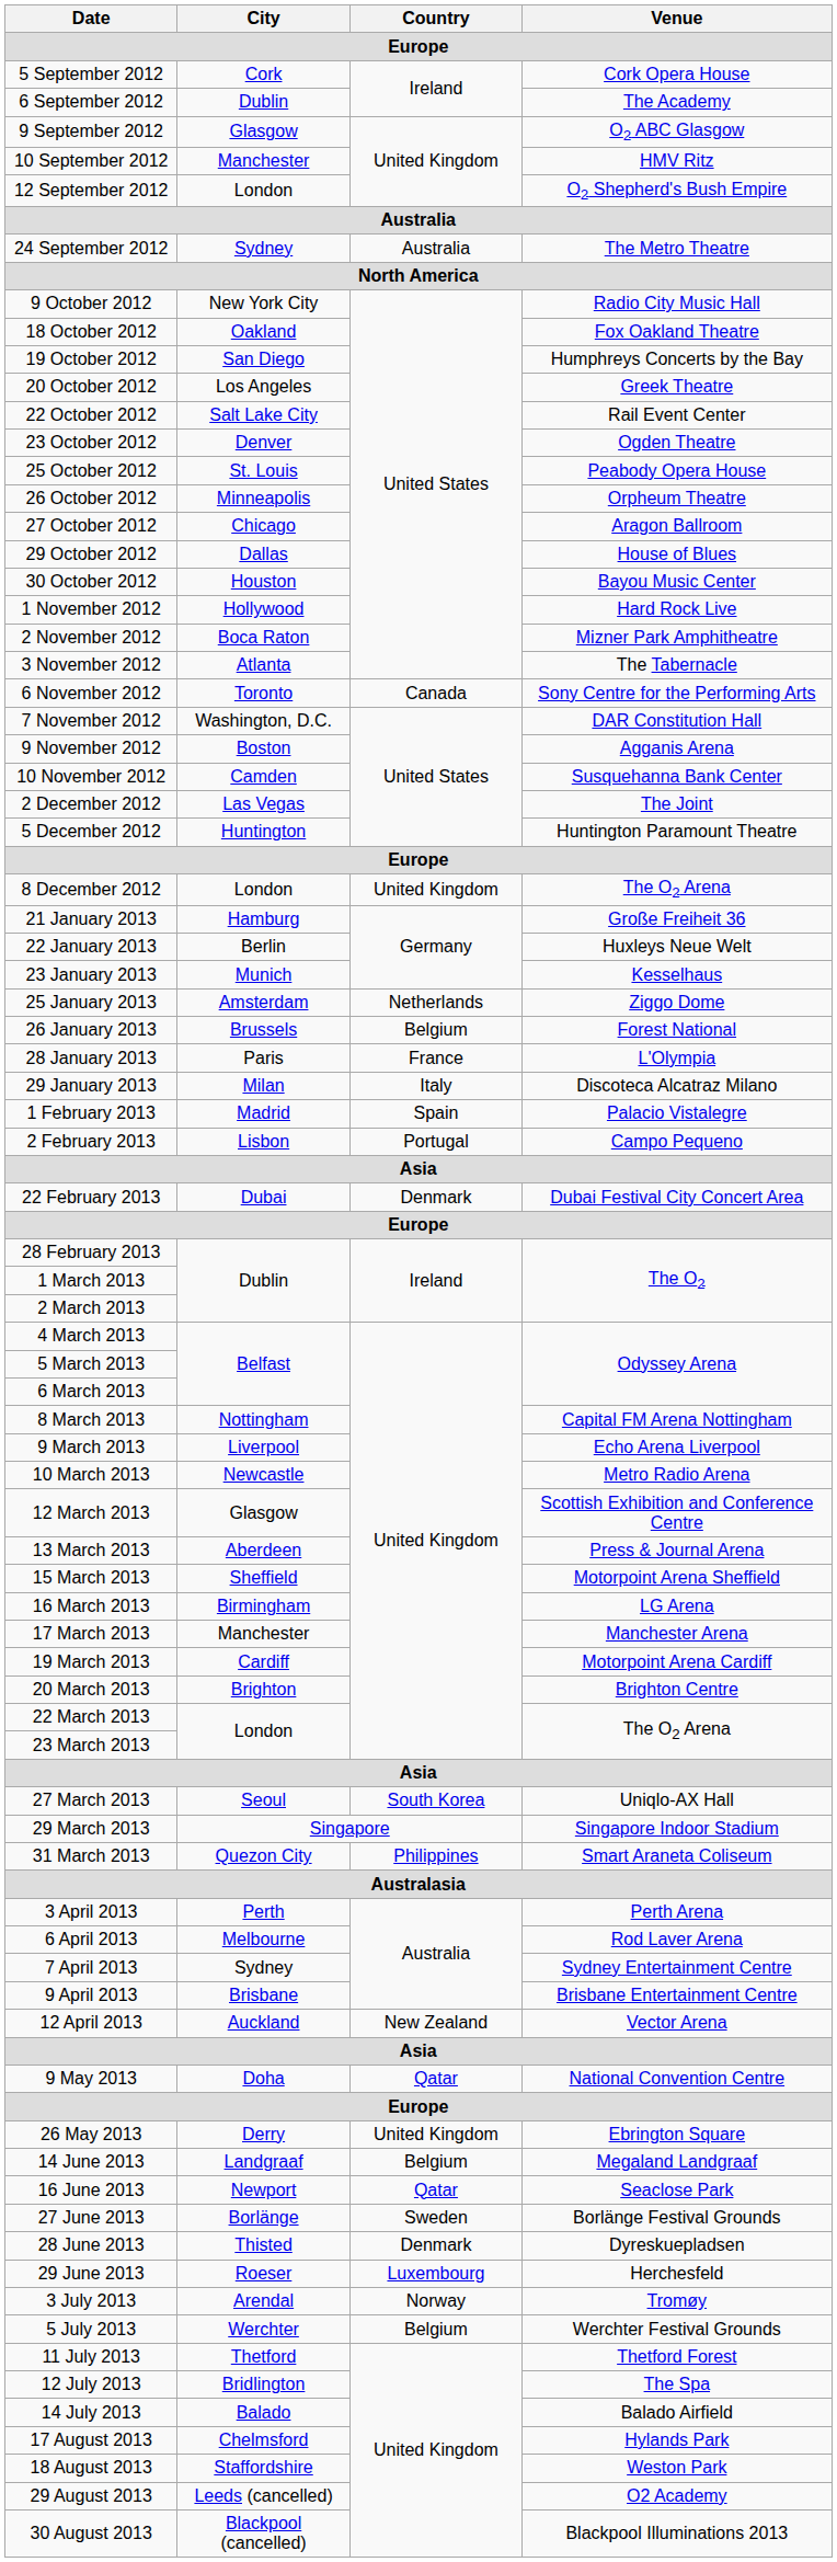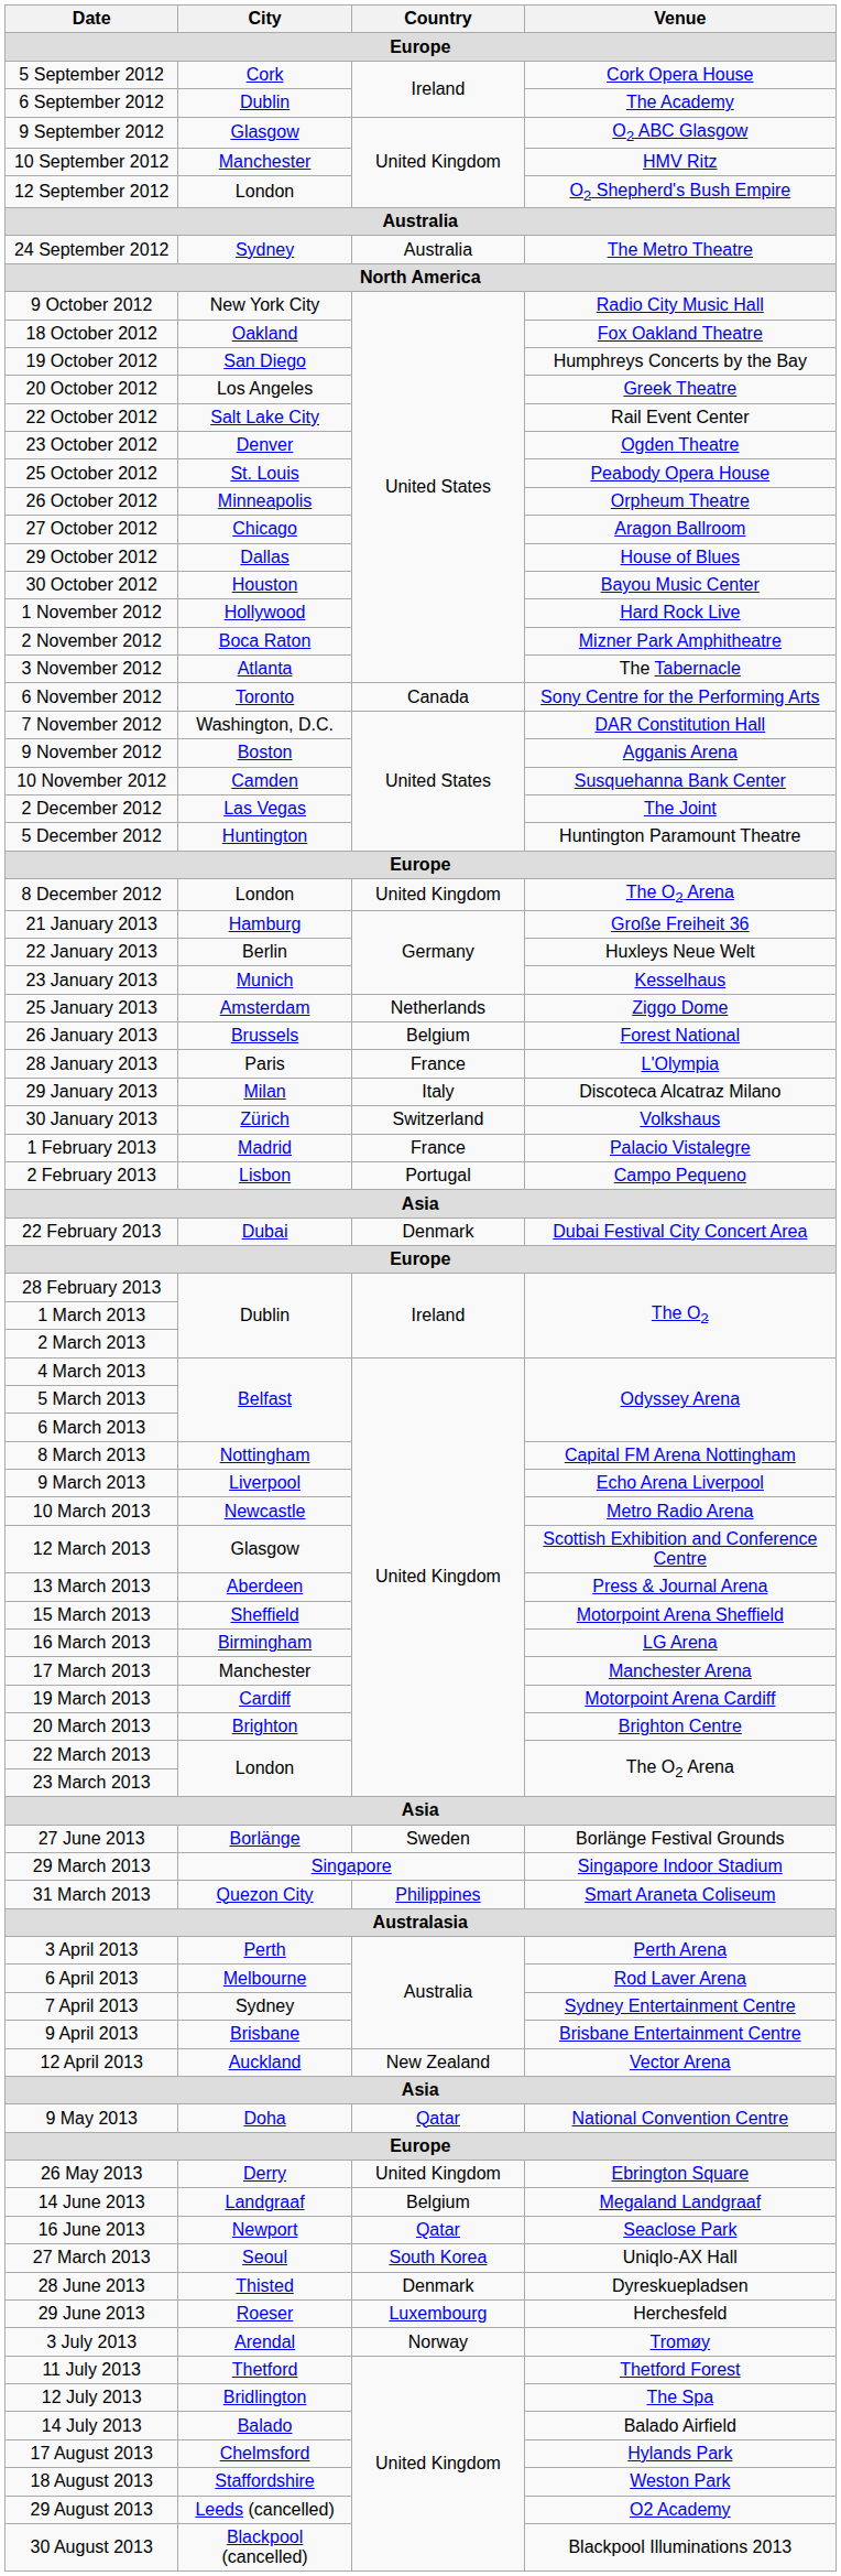+ row: 30 January 2013 | Zürich | Switzerland | Volkshaus
1 February 2013 | Country: Spain -> France
rows swapped: 27 March 2013 <-> 27 June 2013
- row: 5 July 2013 | Werchter | Belgium | Werchter Festival Grounds
